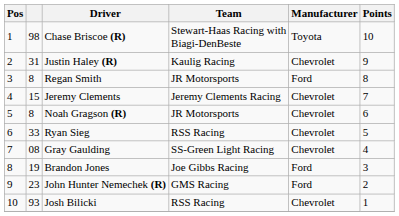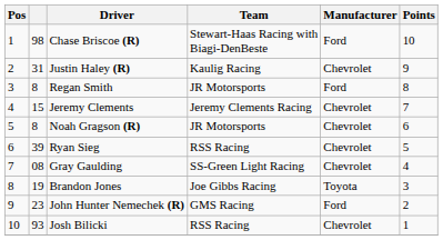Chase Briscoe (R) | Manufacturer: Toyota -> Ford
Ryan Sieg | column 2: 33 -> 39
Brandon Jones | Manufacturer: Ford -> Toyota
